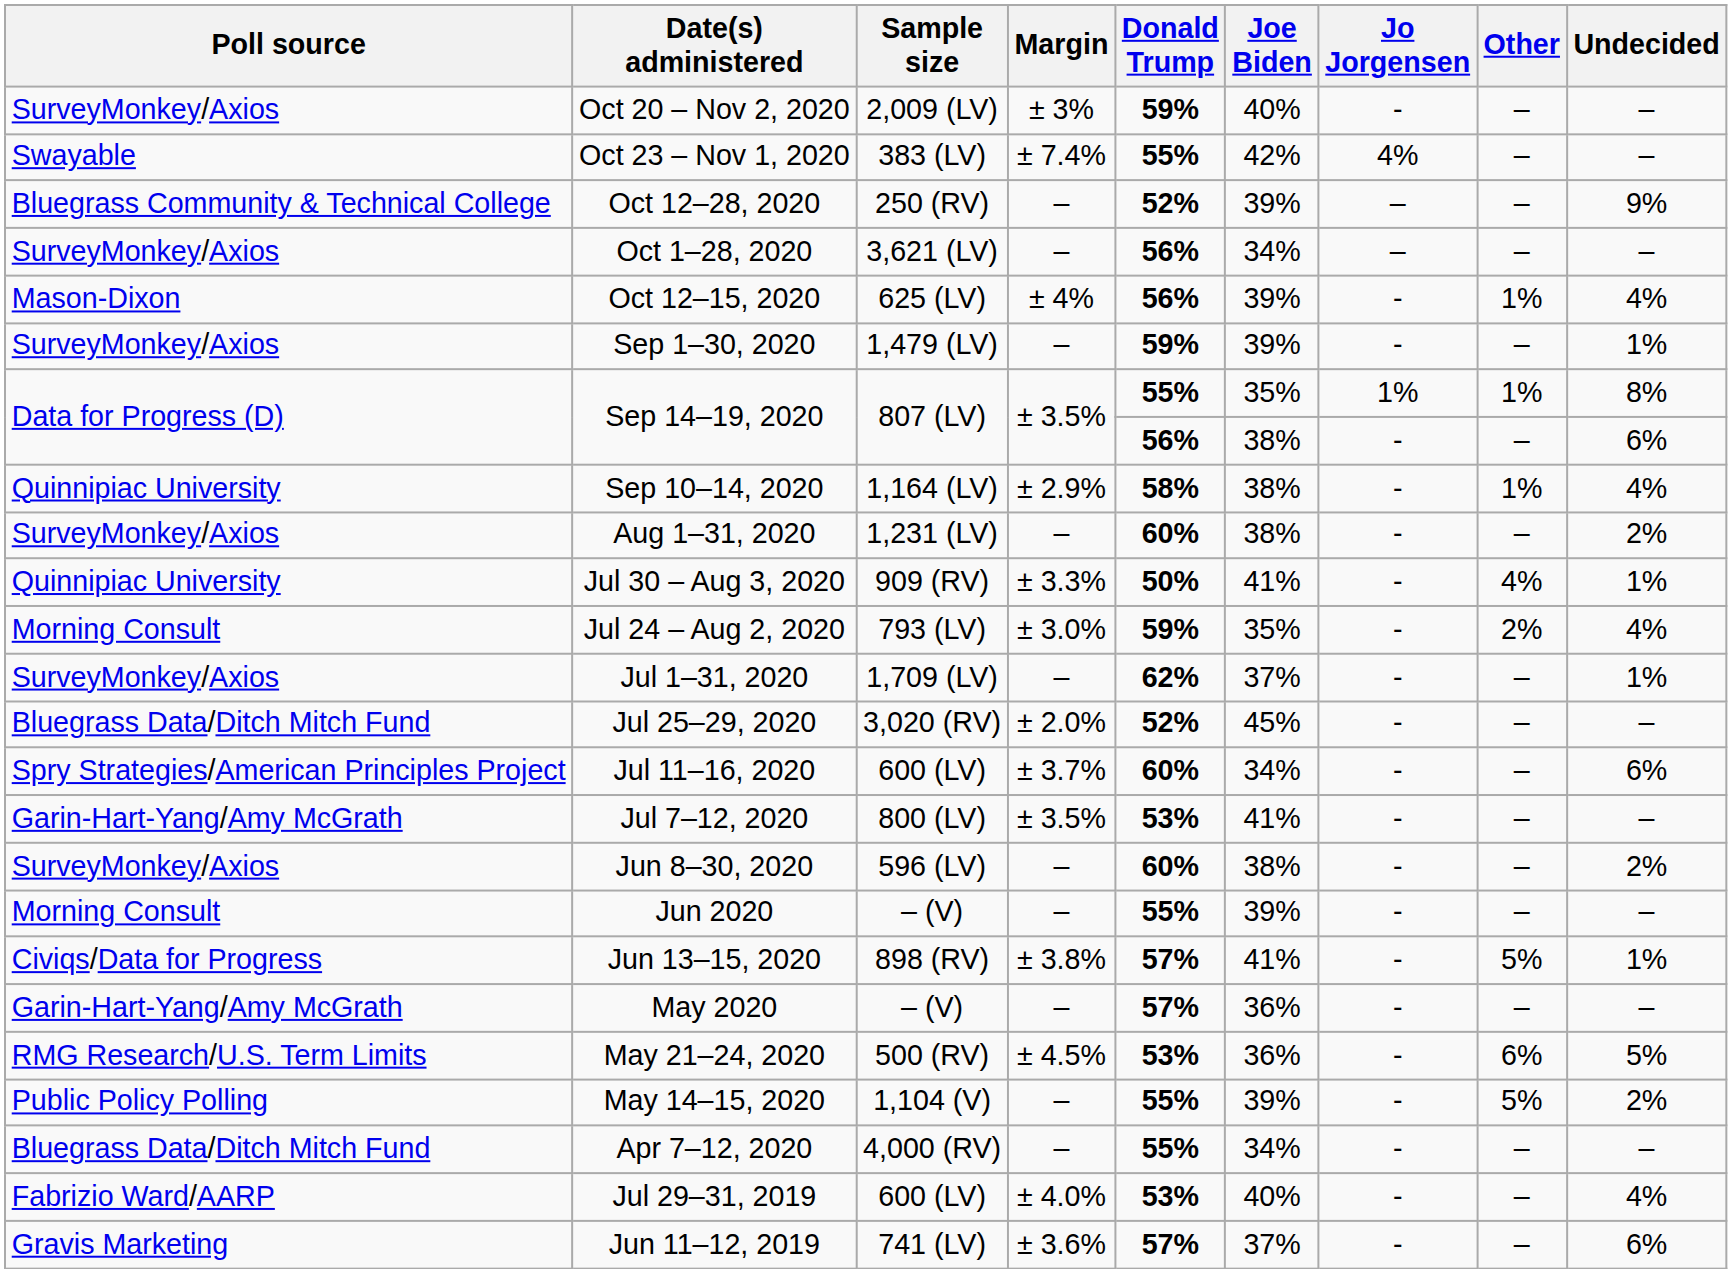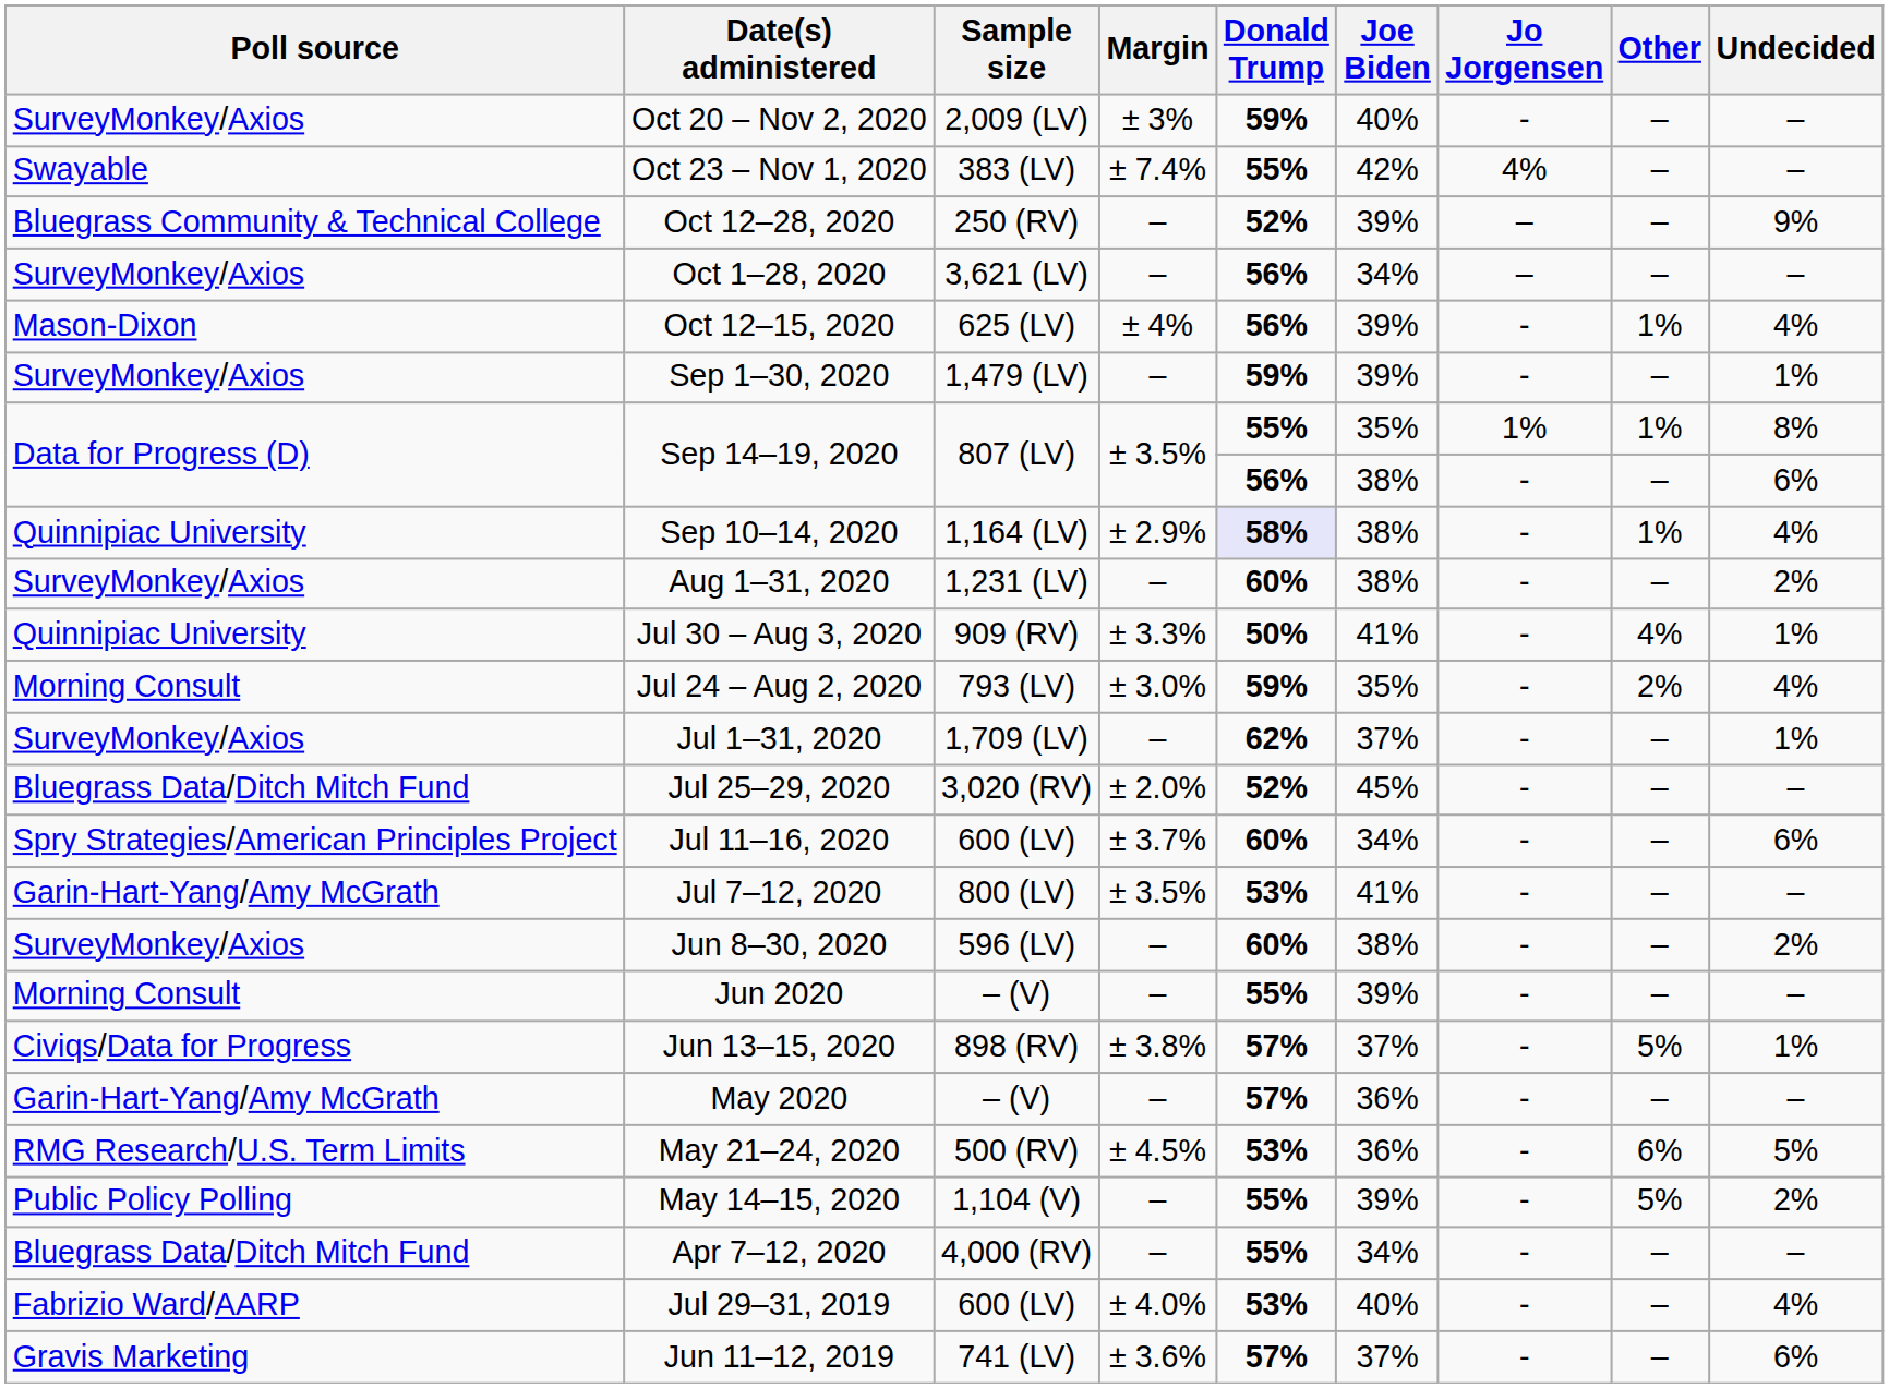Sep 10–14, 2020 | Donald Trump: no background -> lavender background
Jun 13–15, 2020 | Joe Biden: 41% -> 37%
